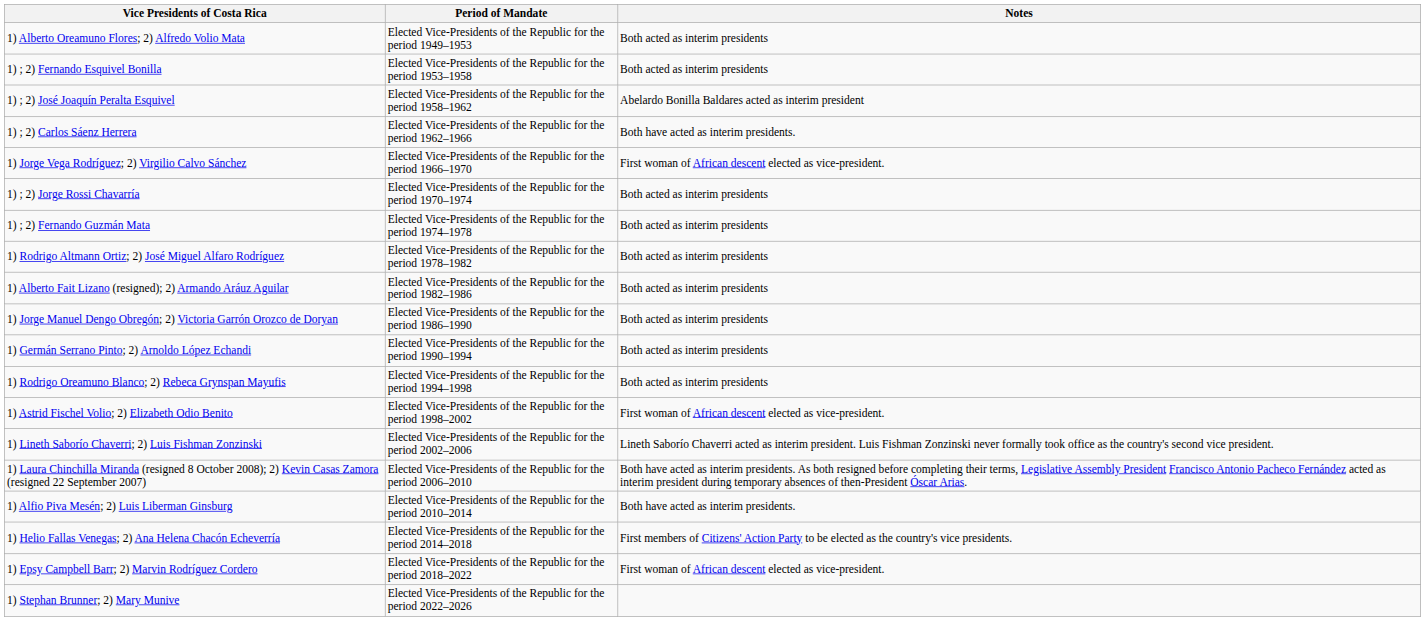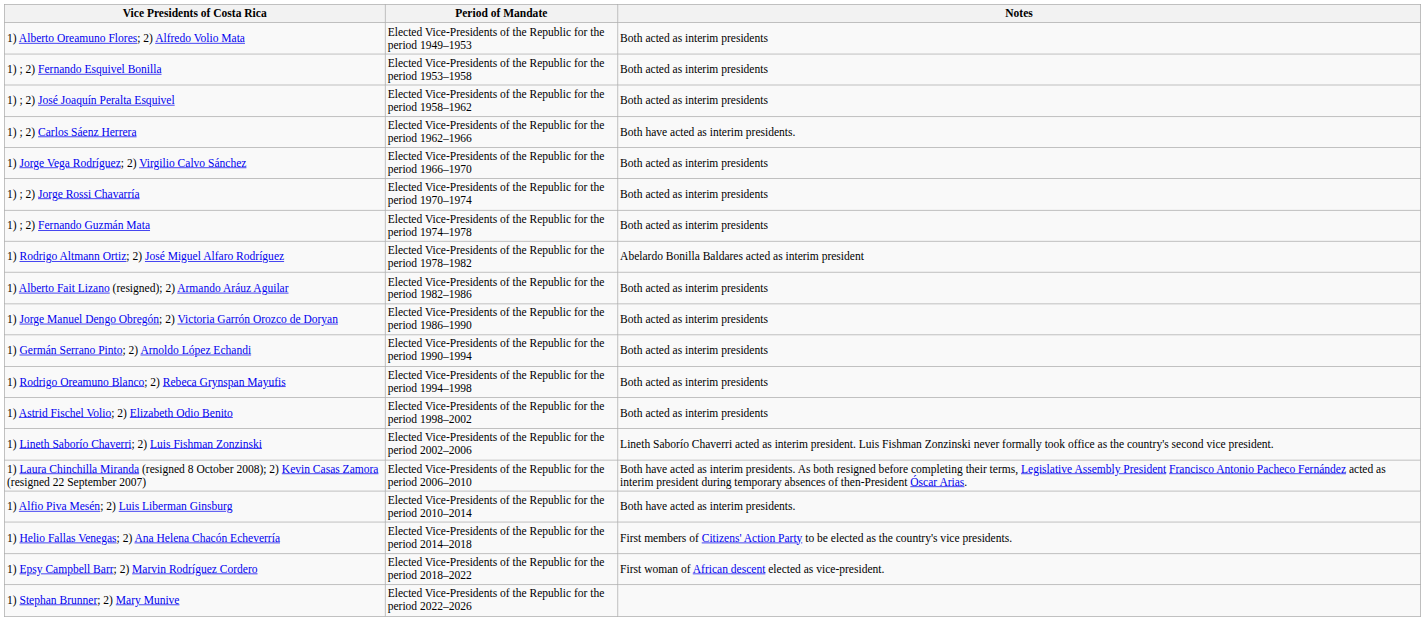1) ; 2) José Joaquín Peralta Esquivel | Notes: Abelardo Bonilla Baldares acted as interim president -> Both acted as interim presidents
1) Jorge Vega Rodríguez; 2) Virgilio Calvo Sánchez | Notes: First woman of African descent elected as vice-president. -> Both acted as interim presidents
1) Rodrigo Altmann Ortiz; 2) José Miguel Alfaro Rodríguez | Notes: Both acted as interim presidents -> Abelardo Bonilla Baldares acted as interim president
1) Astrid Fischel Volio; 2) Elizabeth Odio Benito | Notes: First woman of African descent elected as vice-president. -> Both acted as interim presidents
